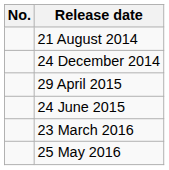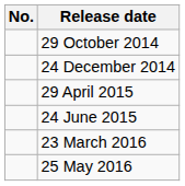- row: 21 August 2014
+ row: 29 October 2014
